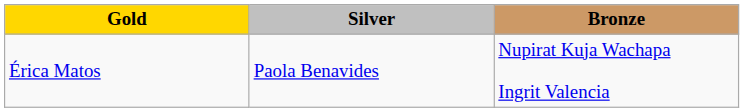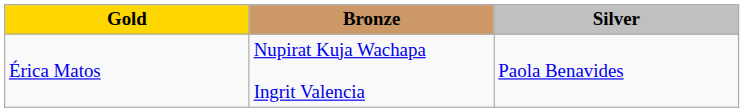columns swapped: Silver <-> Bronze
